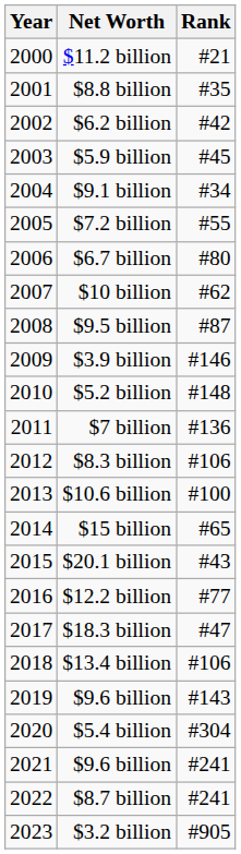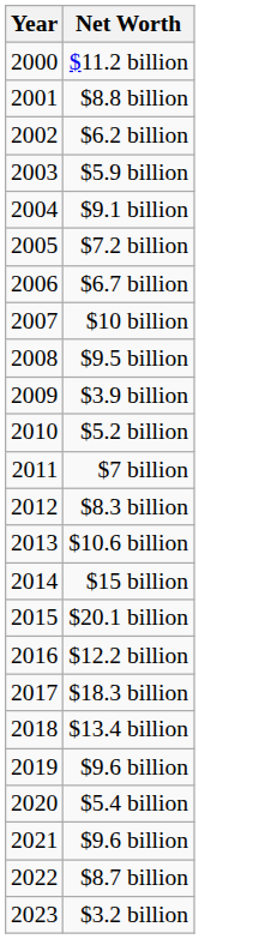- column: Rank | #21 | #35 | #42 | #45 | #34 | #55 | #80 | #62 | #87 | #146 | #148 | #136 | #106 | #100 | #65 | #43 | #77 | #47 | #106 | #143 | #304 | #241 | #241 | #905
